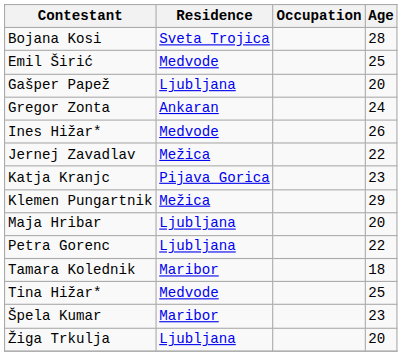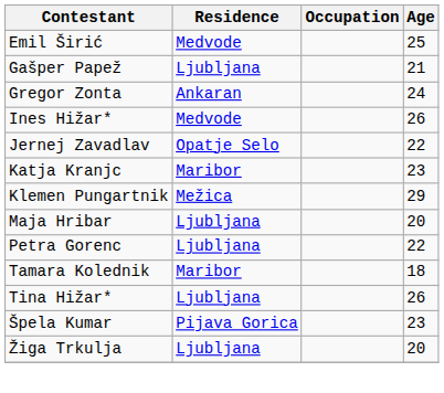- row: Bojana Kosi | Sveta Trojica | 28
Gašper Papež | Age: 20 -> 21
Jernej Zavadlav | Residence: Mežica -> Opatje Selo
Katja Kranjc | Residence: Pijava Gorica -> Maribor
Tina Hižar* | Residence: Medvode -> Ljubljana
Tina Hižar* | Age: 25 -> 26
Špela Kumar | Residence: Maribor -> Pijava Gorica
